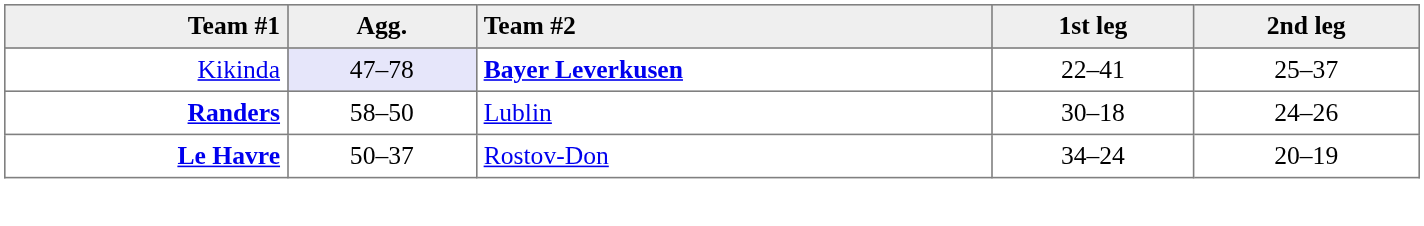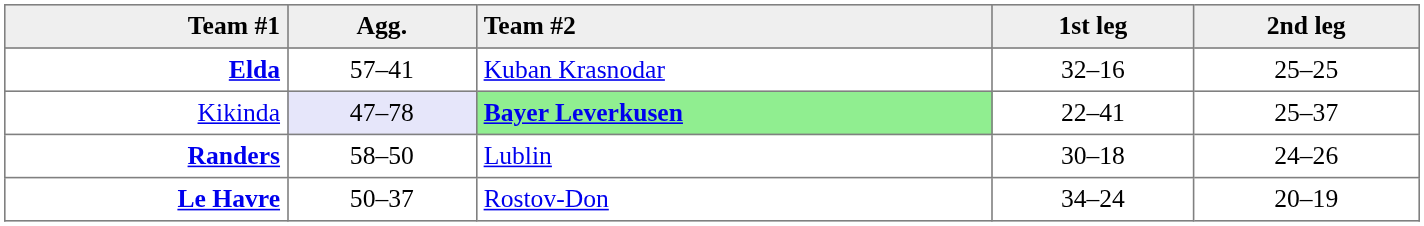+ row: Elda | 57–41 | Kuban Krasnodar | 32–16 | 25–25
Kikinda | Team #2: no background -> lightgreen background
